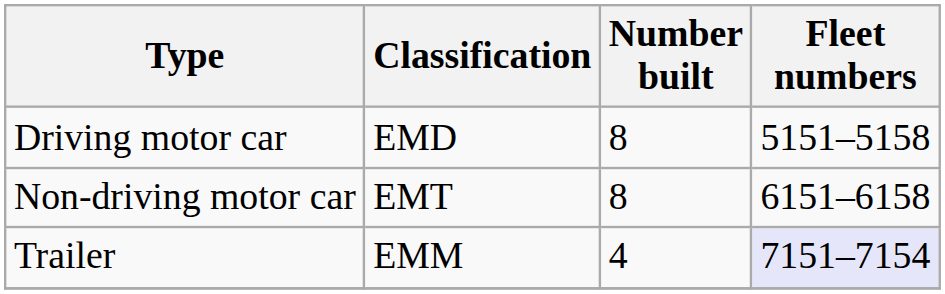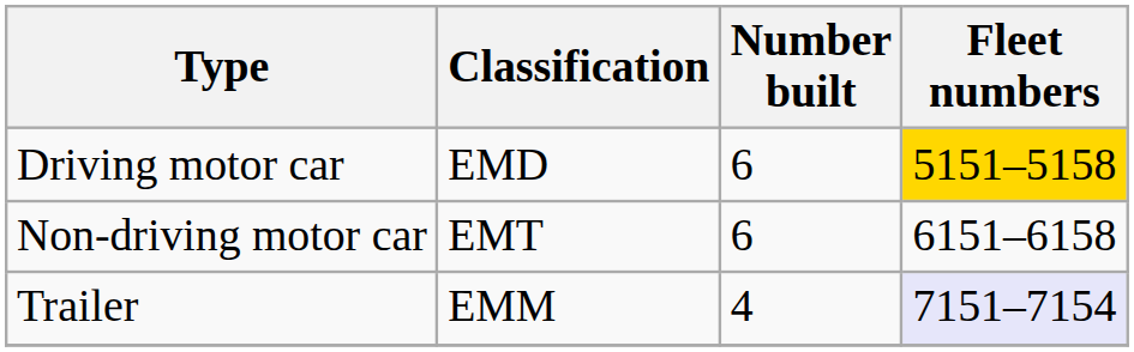Driving motor car | Number built: 8 -> 6
Driving motor car | Fleet numbers: no background -> gold background
Non-driving motor car | Number built: 8 -> 6
